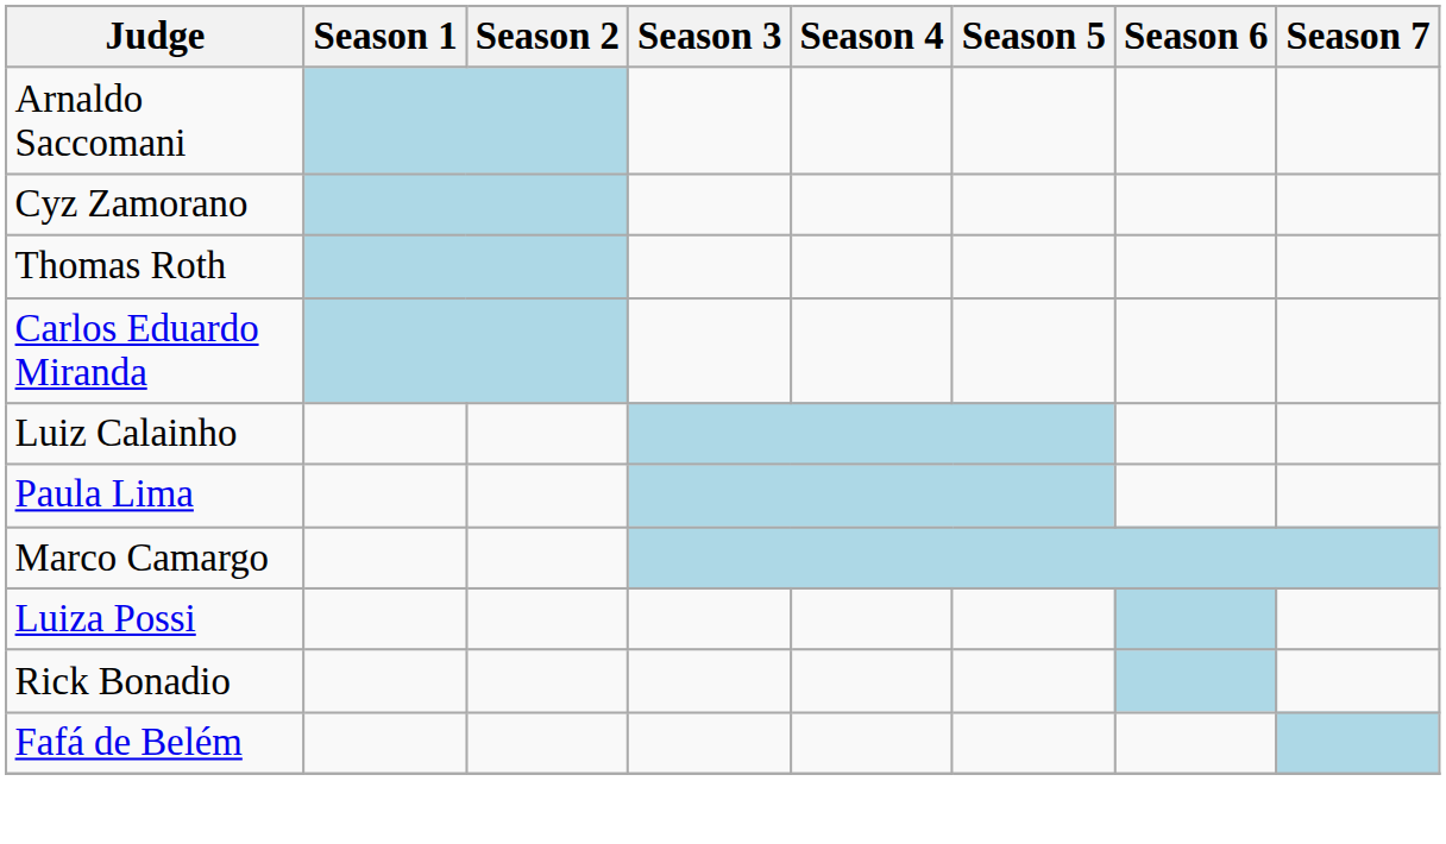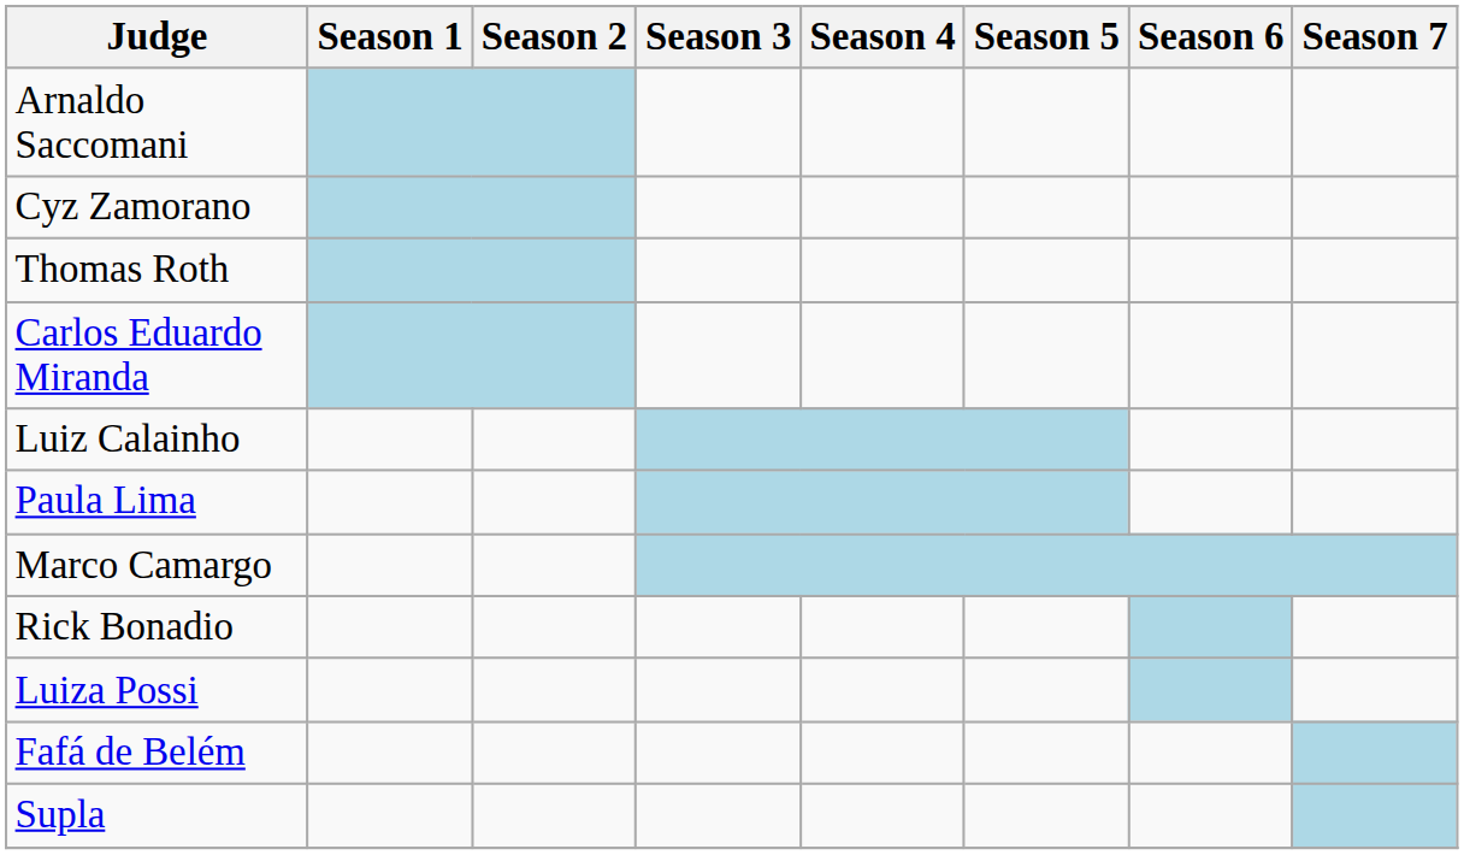rows swapped: Luiza Possi <-> Rick Bonadio
+ row: Supla
